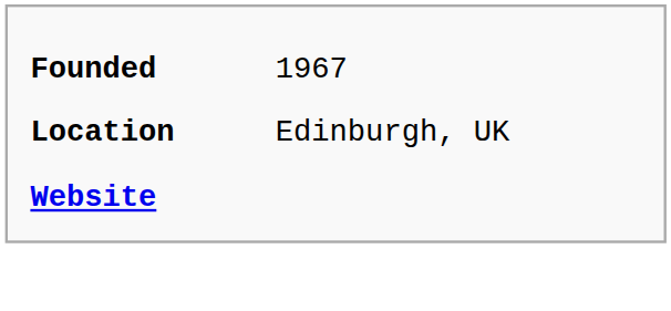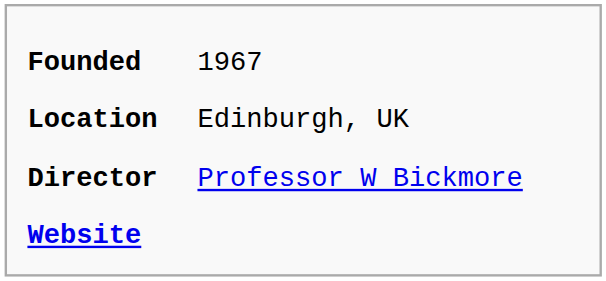+ row: Director | Professor W Bickmore
